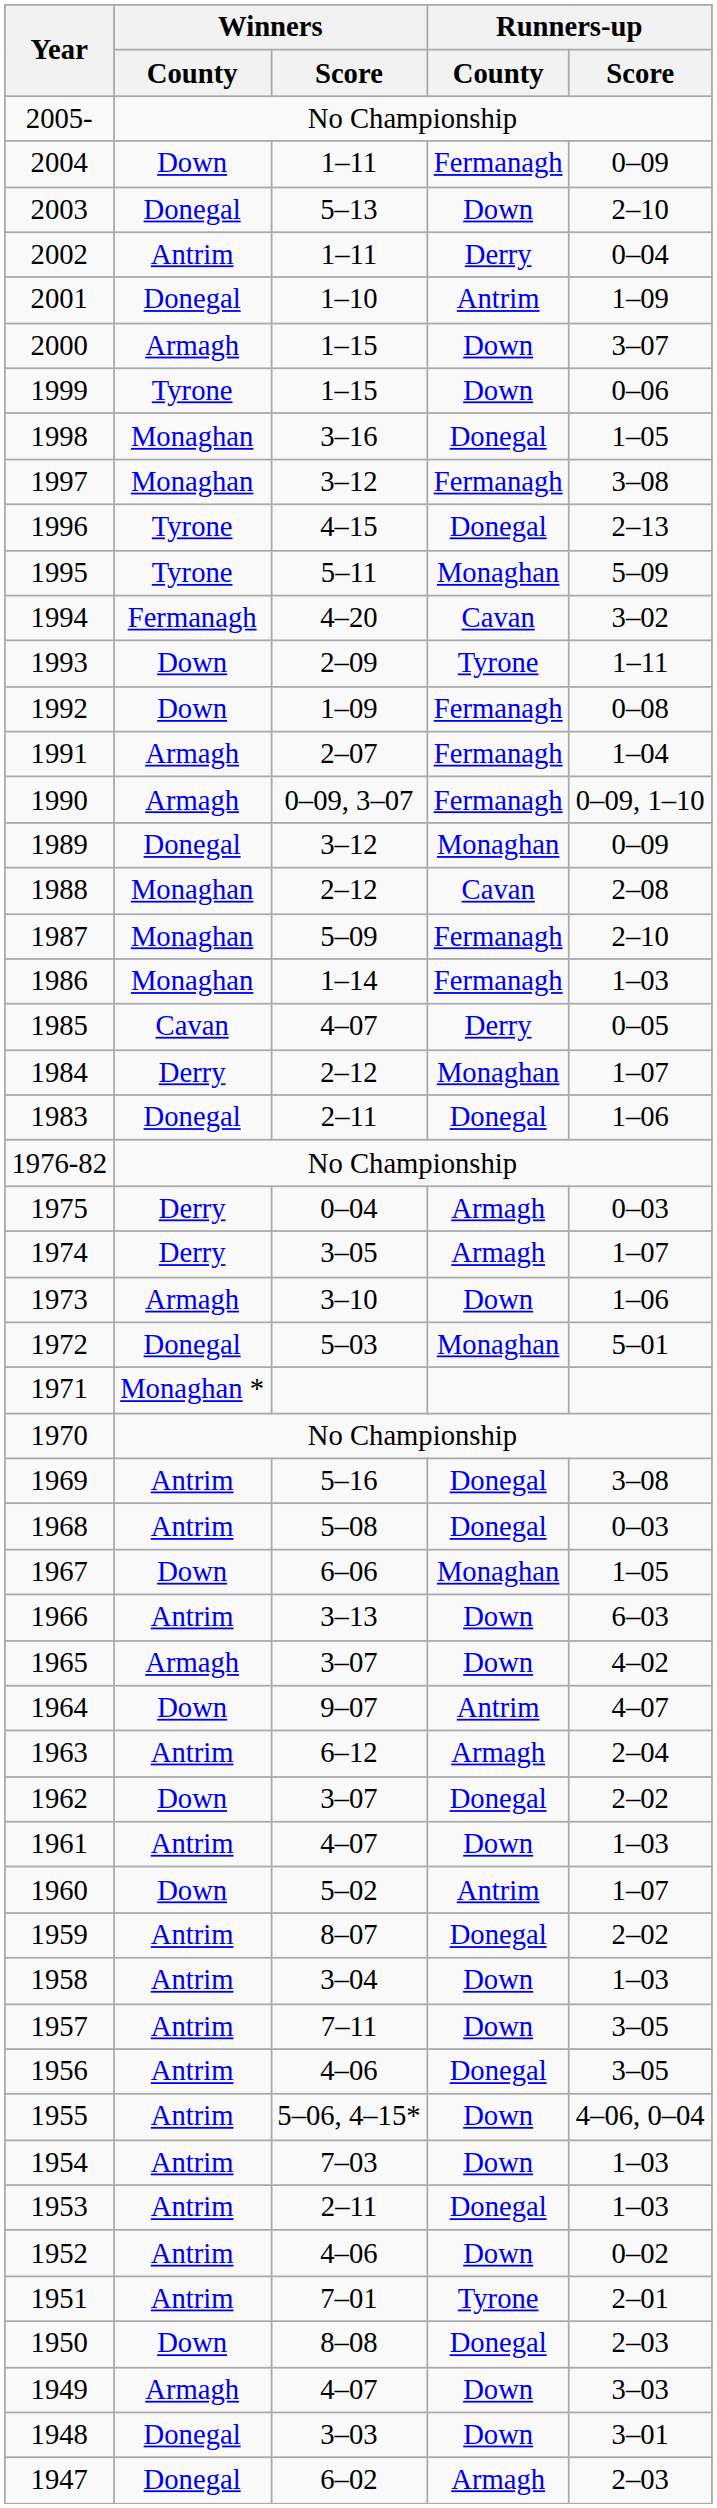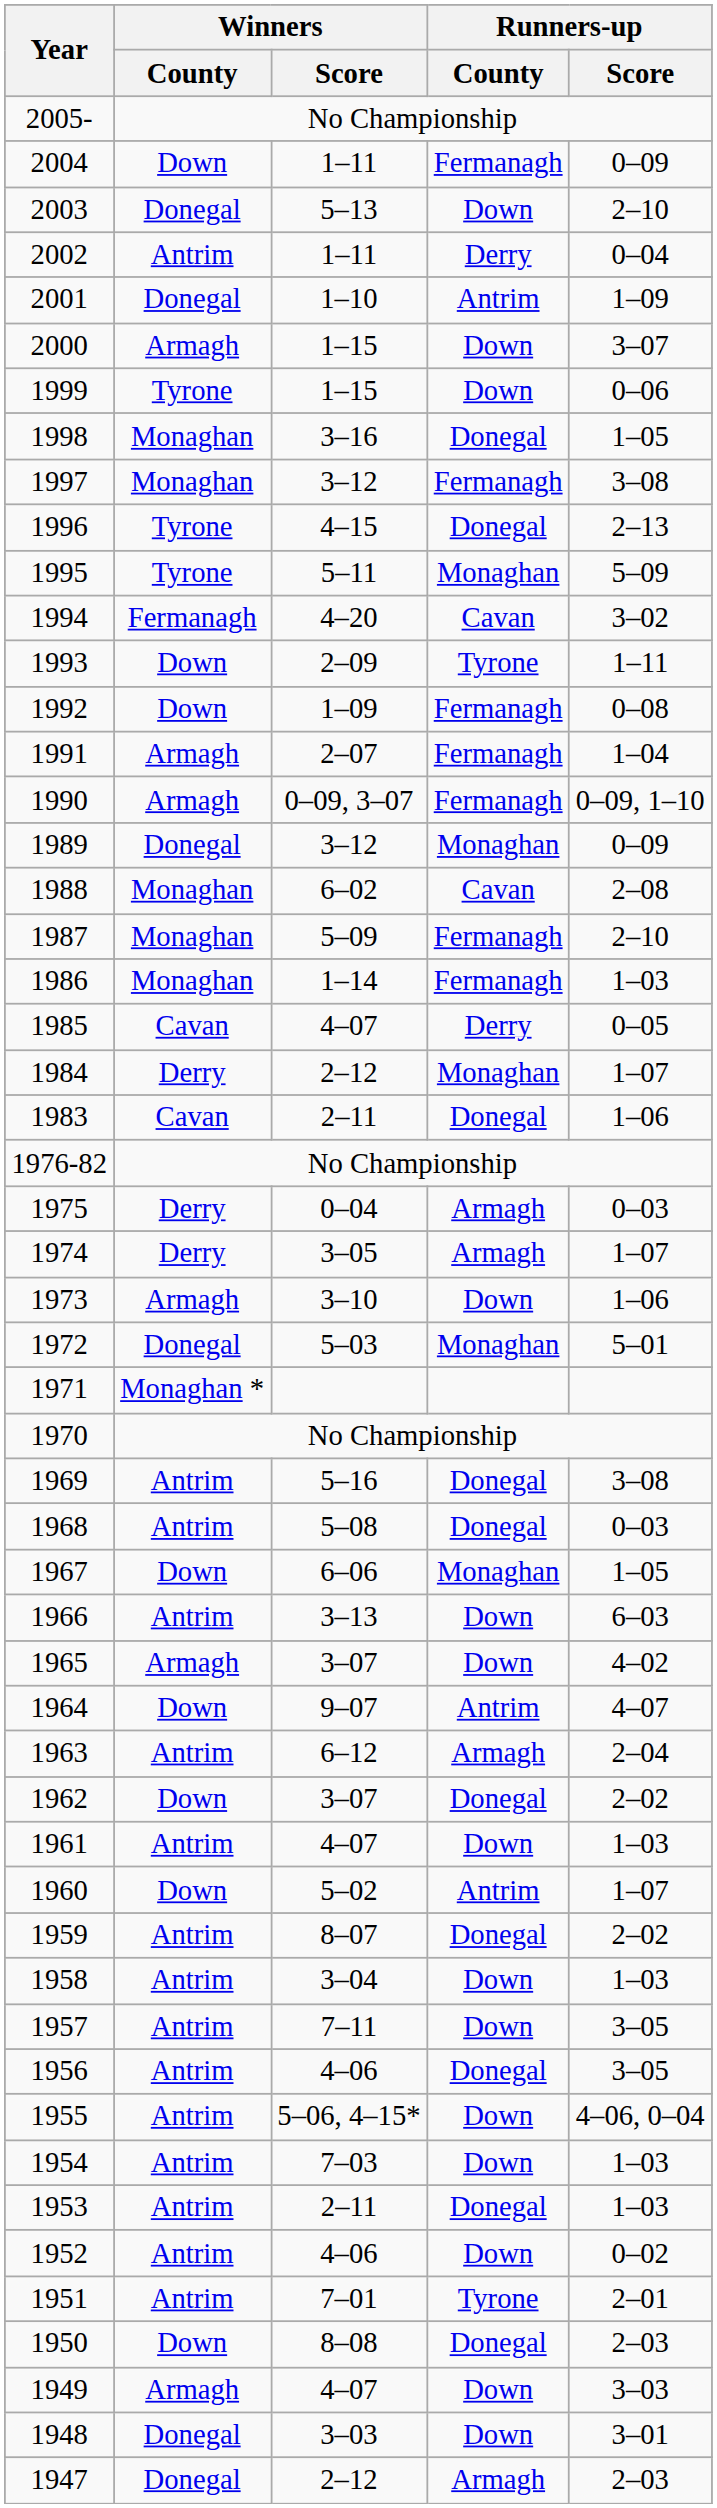1988 | Winners / Score: 2–12 -> 6–02
1983 | Winners / County: Donegal -> Cavan
1947 | Winners / Score: 6–02 -> 2–12
